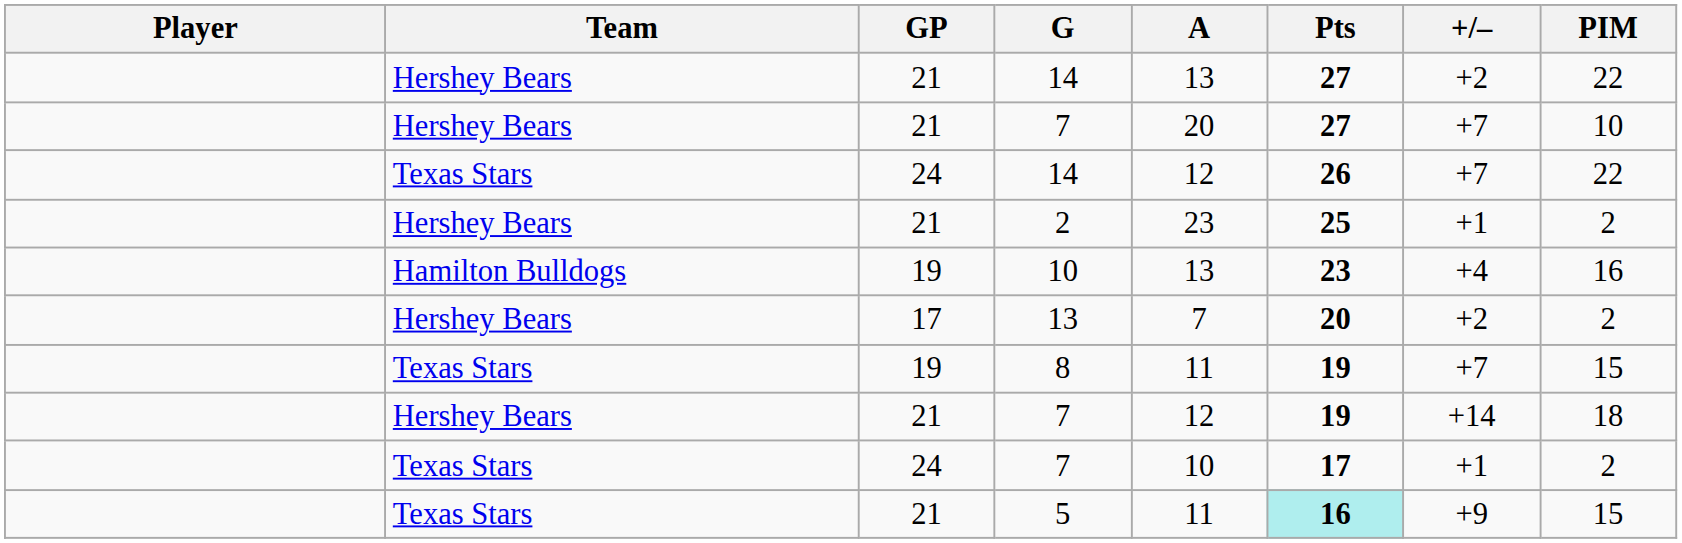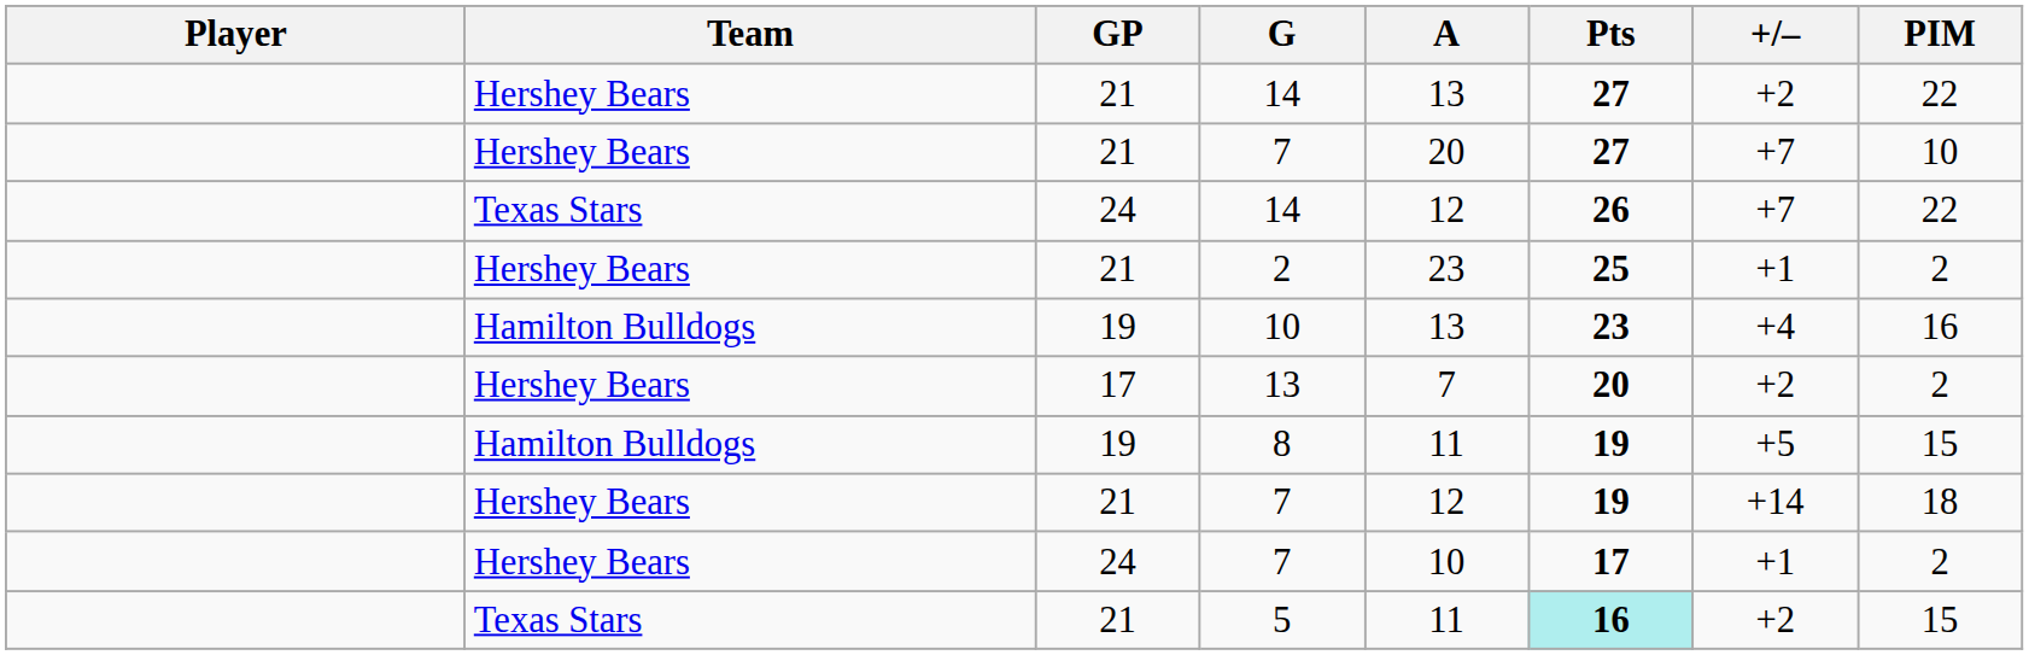8 | Team: Texas Stars -> Hamilton Bulldogs
8 | +/–: +7 -> +5
24 / 7 | Team: Texas Stars -> Hershey Bears
5 | +/–: +9 -> +2
